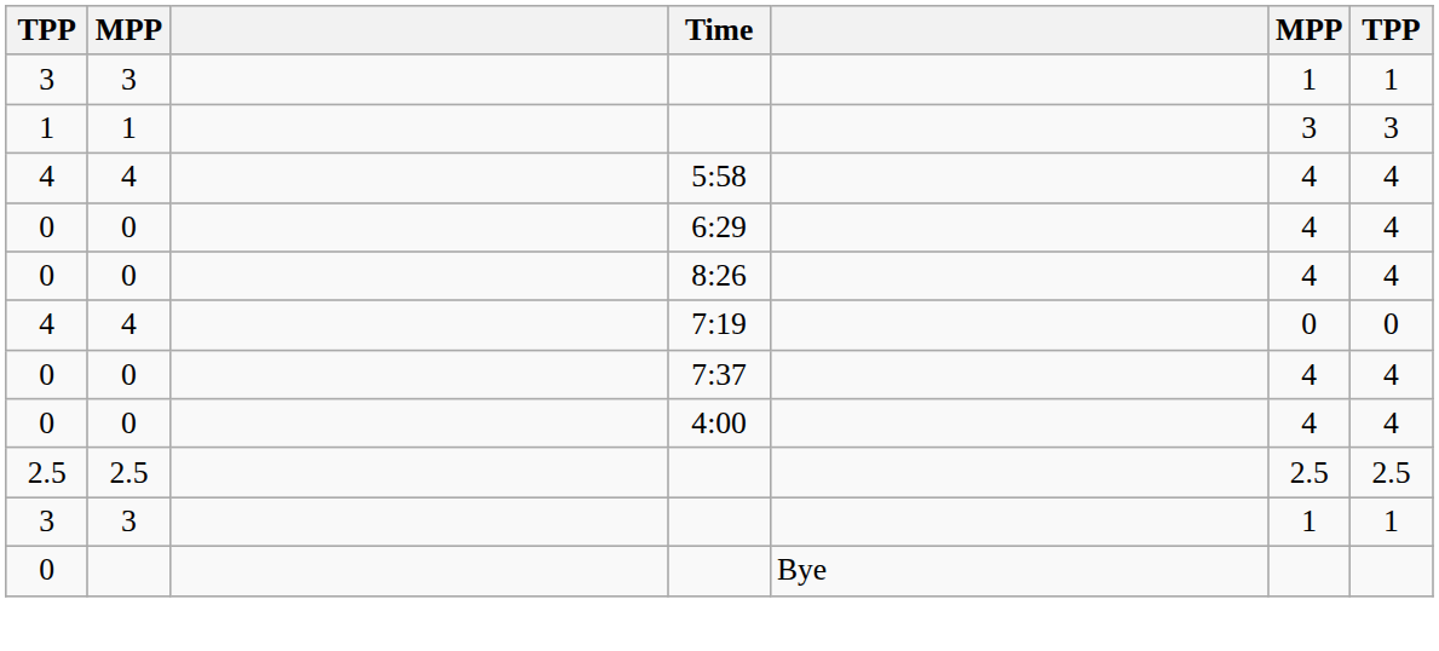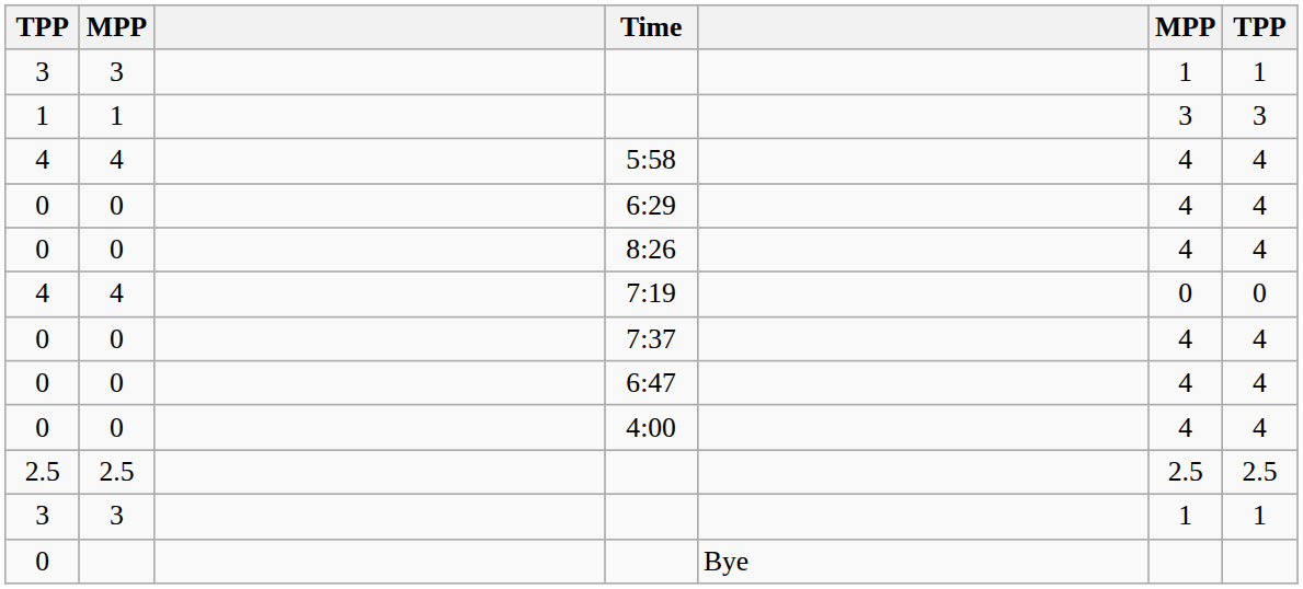+ row: 0 | 0 | 6:47 | 4 | 4
